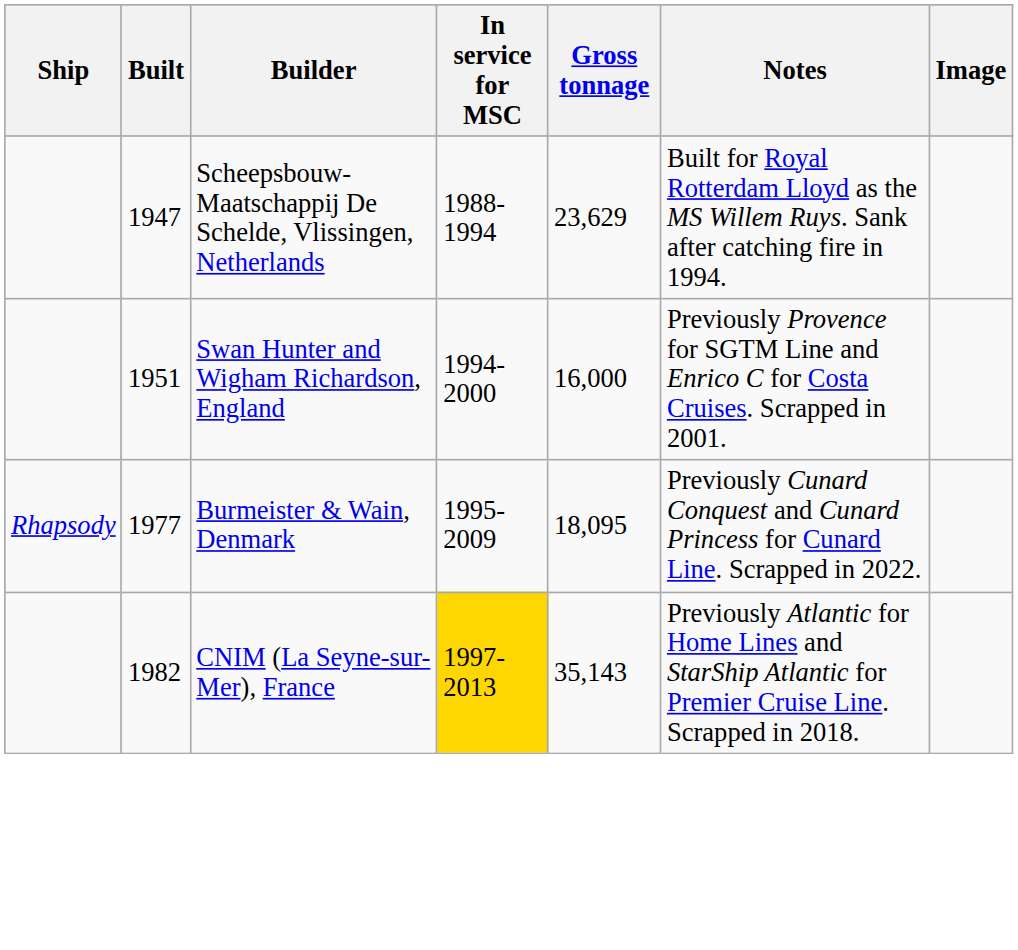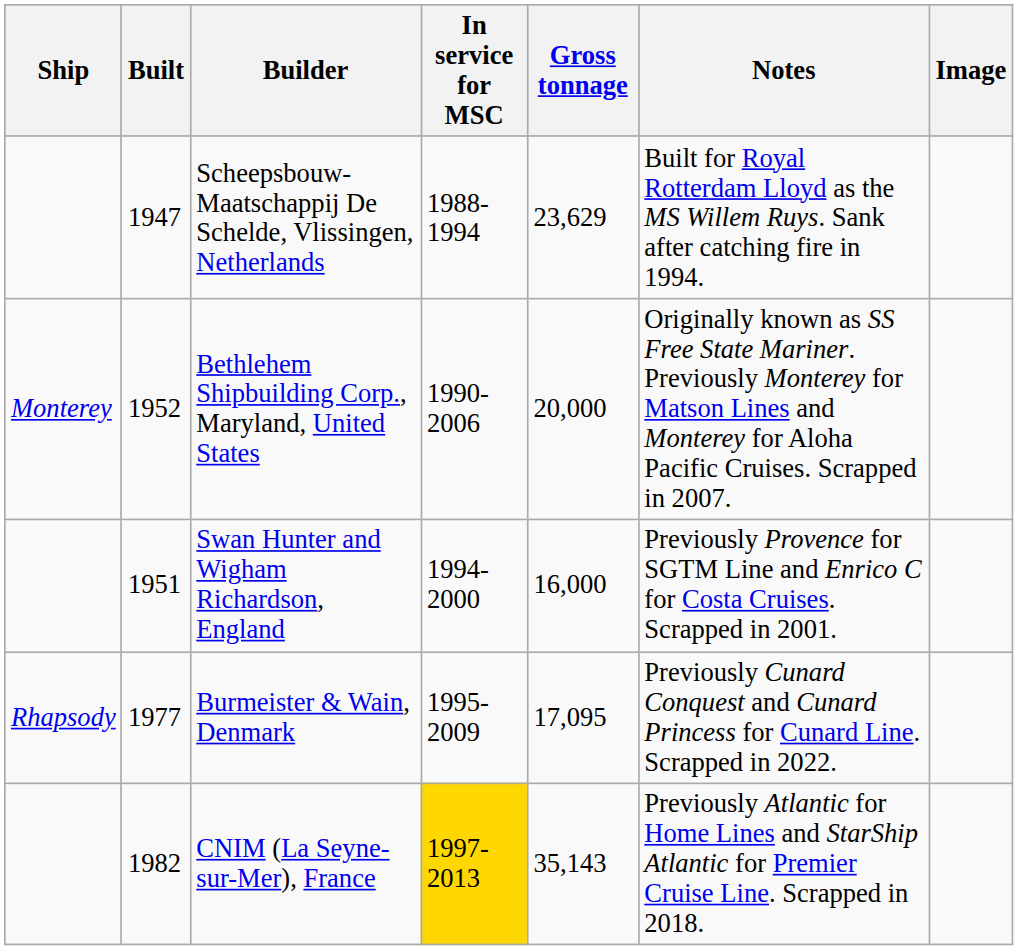+ row: Monterey | 1952 | Bethlehem Shipbuilding Corp., Maryland, United States | 1990- 2006 | 20,000 | Originally known as SS Free State Mariner. Previously Monterey for Matson Lines and Monterey for Aloha Pacific Cruises. Scrapped in 2007.
Burmeister & Wain, Denmark | Gross tonnage: 18,095 -> 17,095
